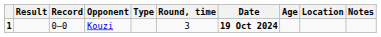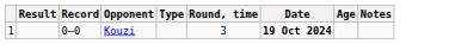- column: Location
Kouzi | column 1: bold -> normal
